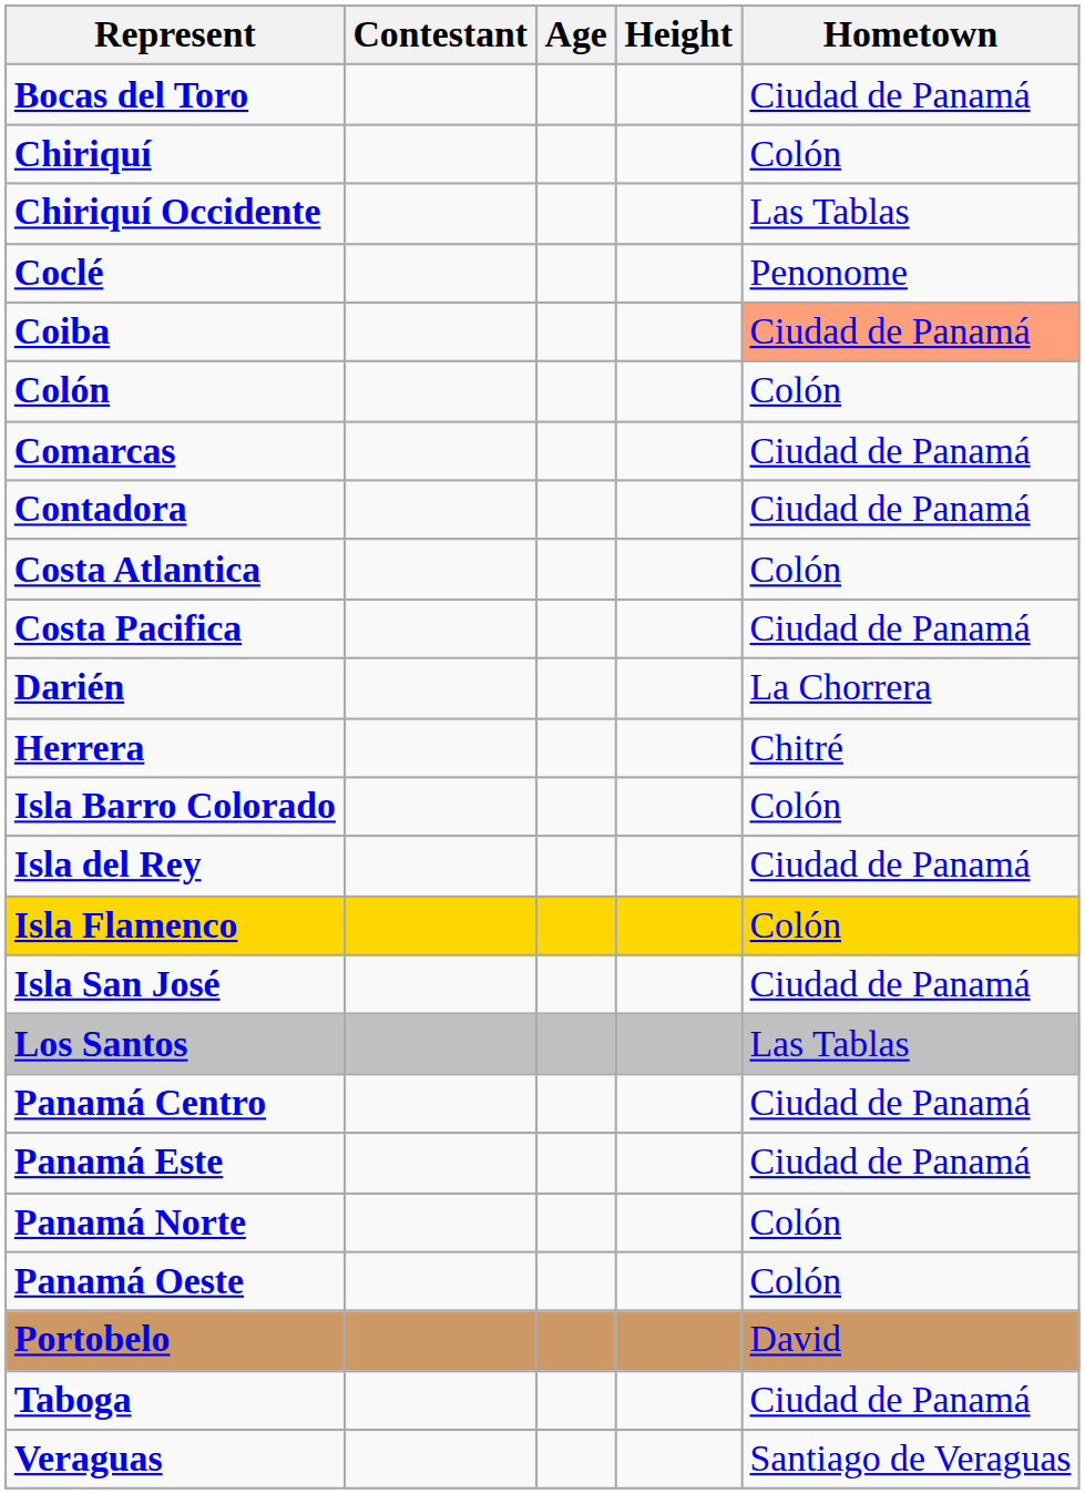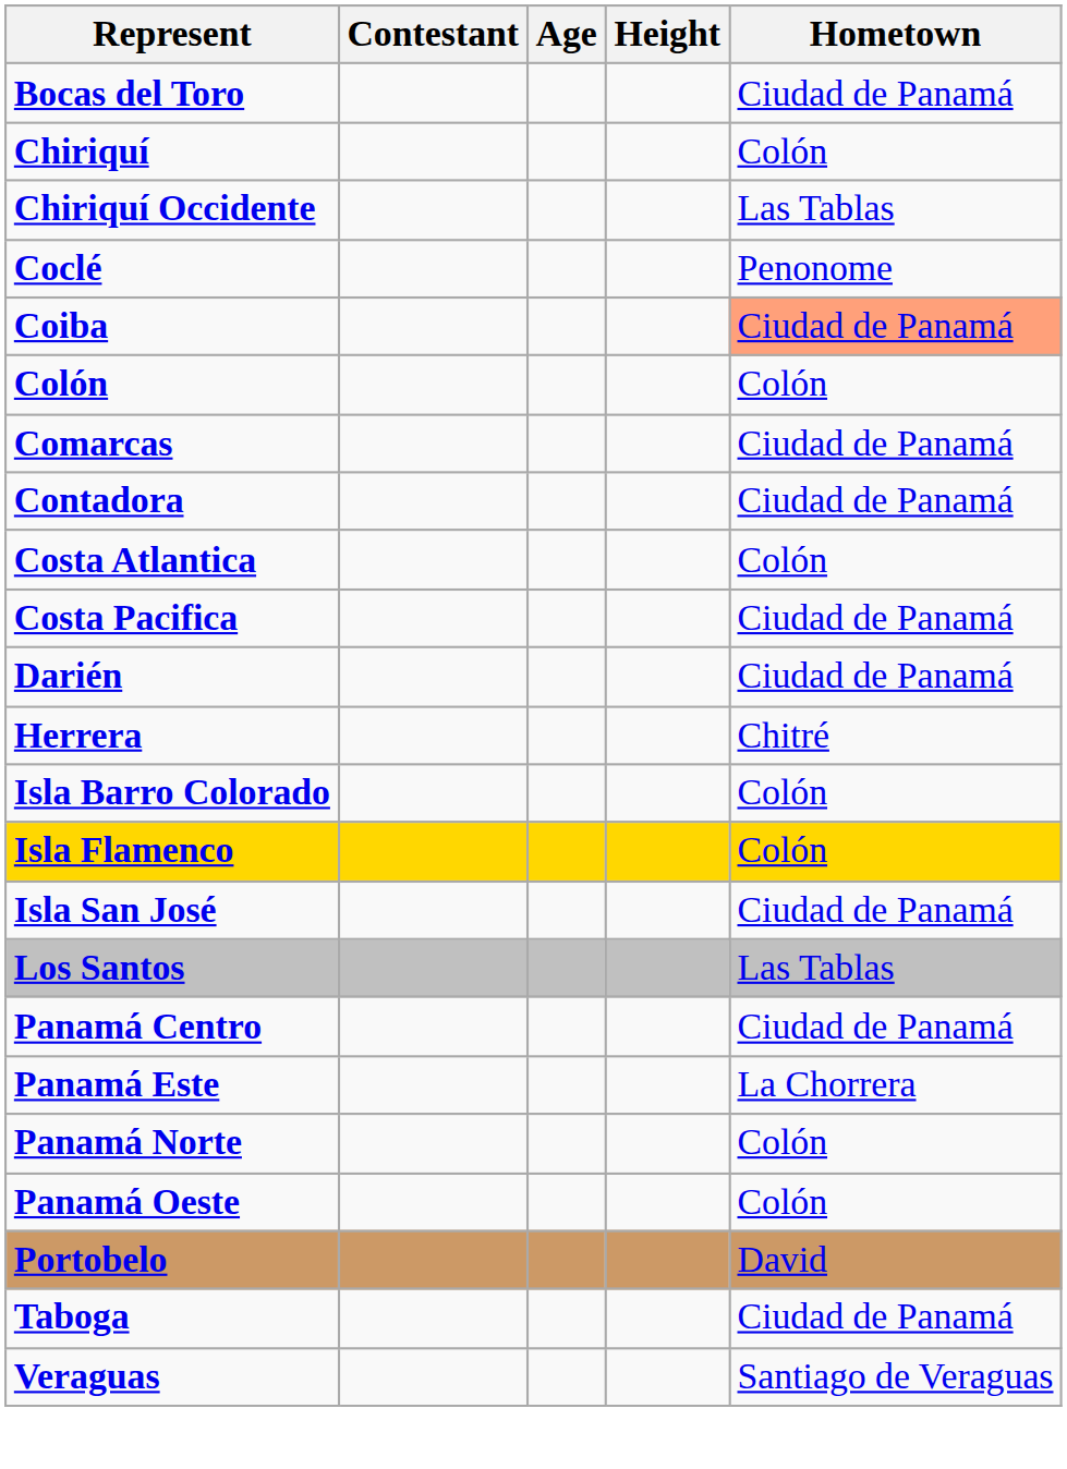Darién | Hometown: La Chorrera -> Ciudad de Panamá
- row: Isla del Rey | Ciudad de Panamá
Panamá Este | Hometown: Ciudad de Panamá -> La Chorrera
